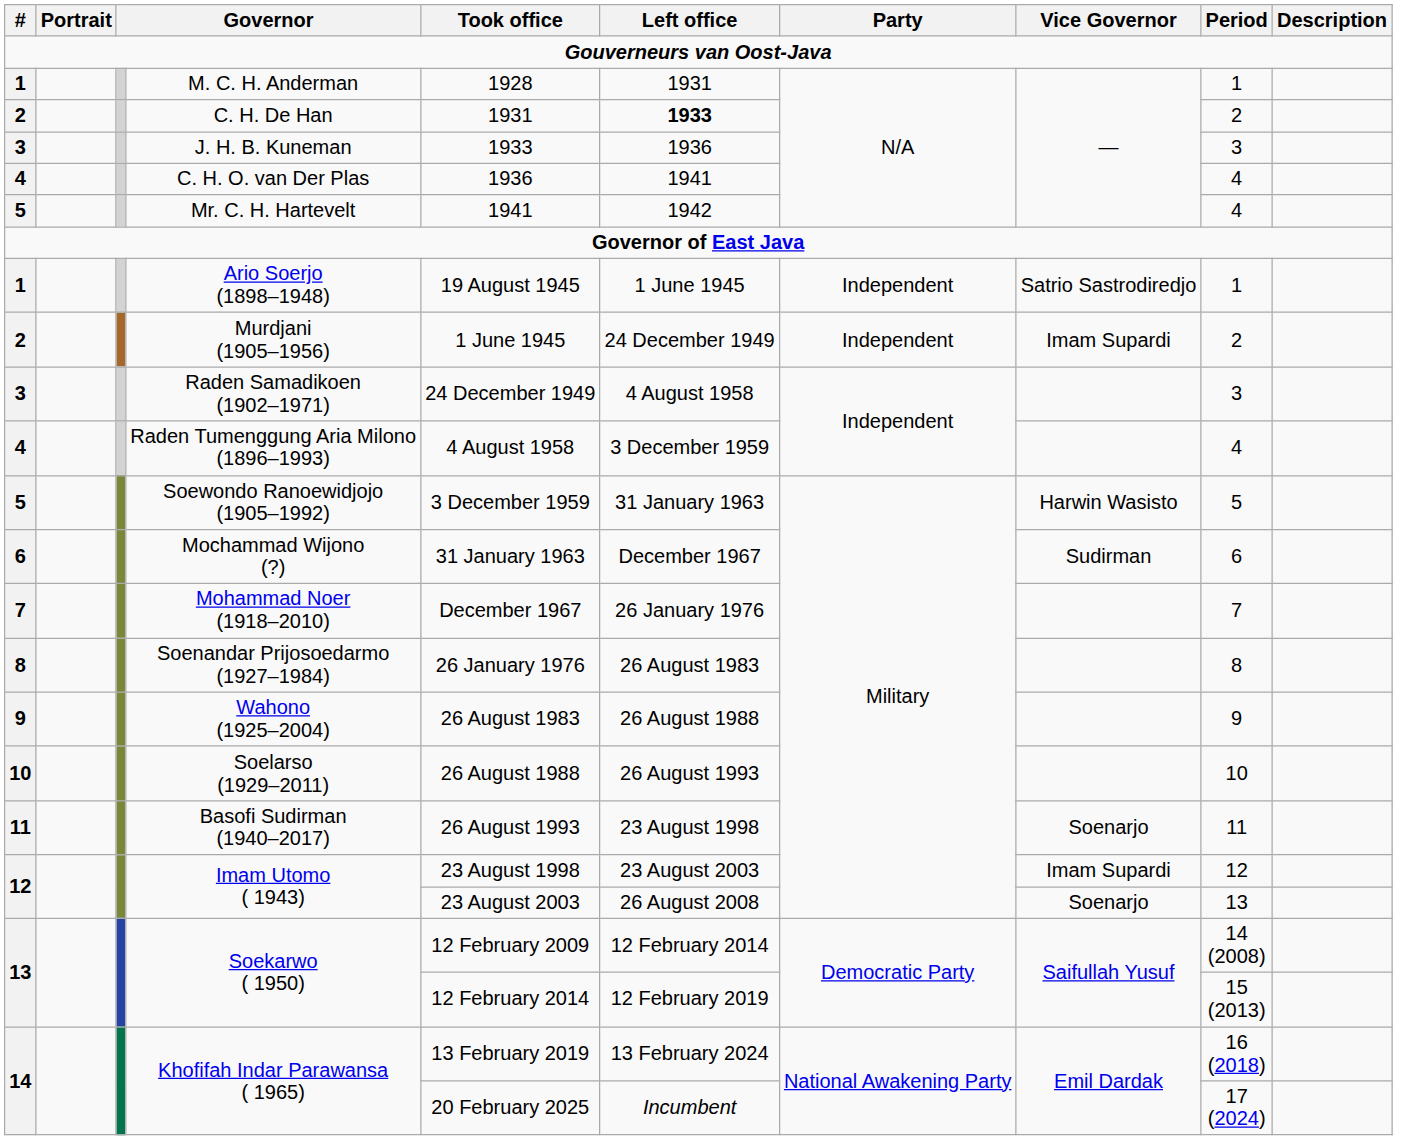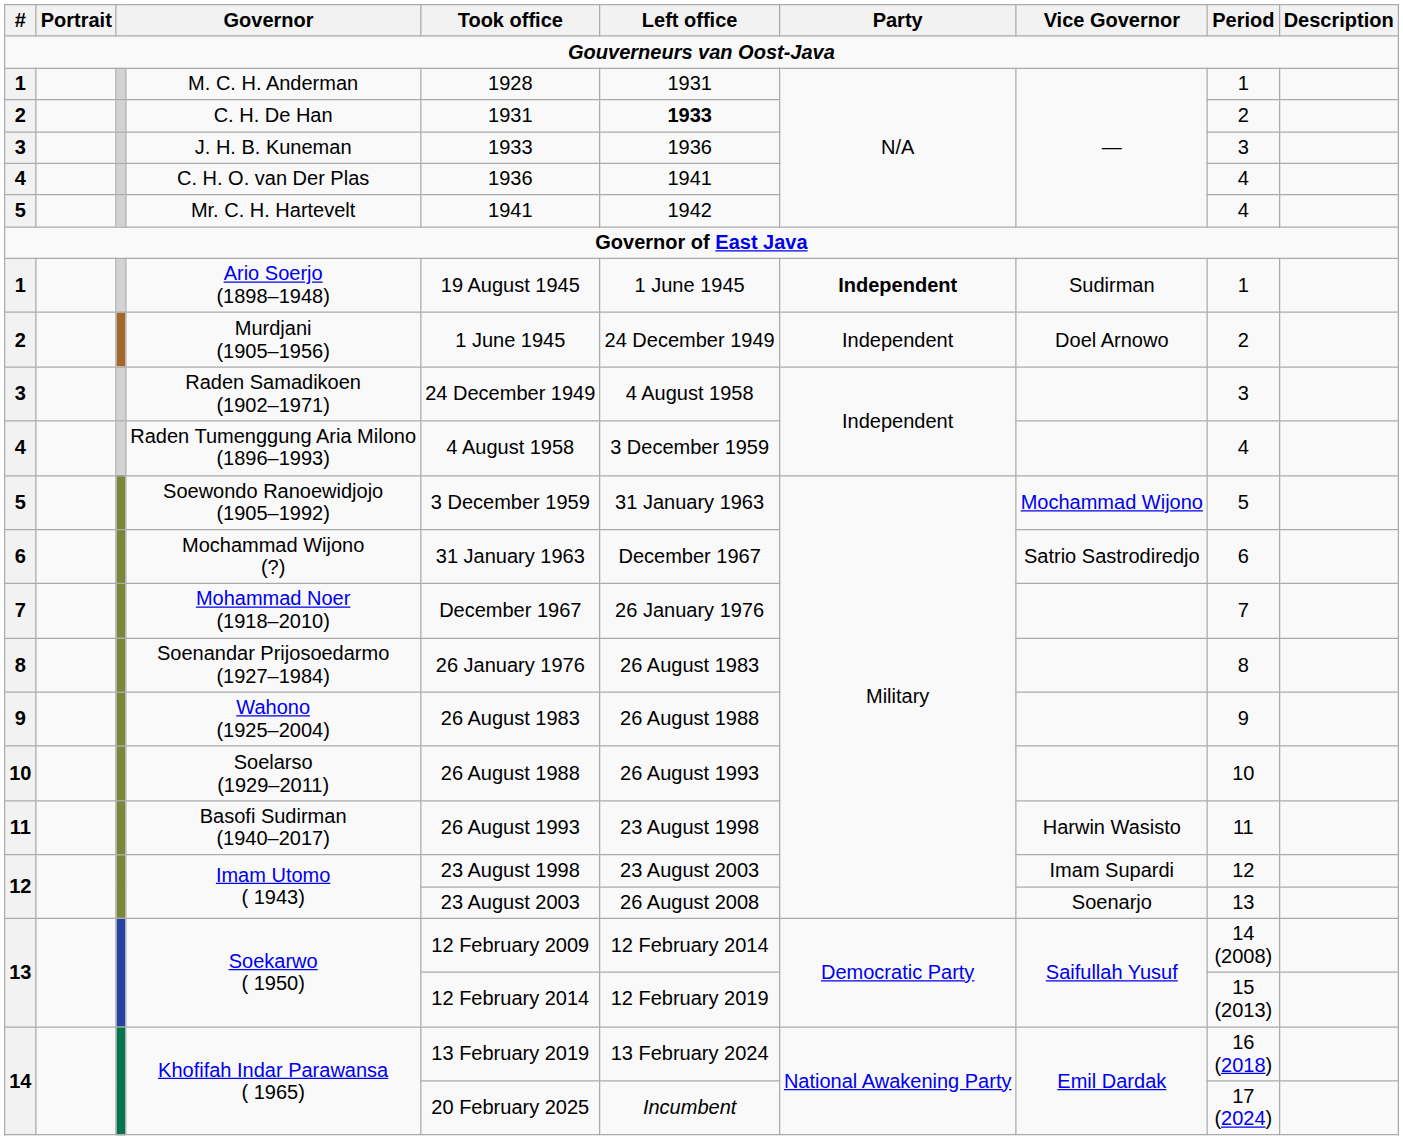Ario Soerjo (1898–1948) | Party: normal -> bold
Ario Soerjo (1898–1948) | Vice Governor: Satrio Sastrodiredjo -> Sudirman
Murdjani (1905–1956) | Vice Governor: Imam Supardi -> Doel Arnowo
Soewondo Ranoewidjojo (1905–1992) | Vice Governor: Harwin Wasisto -> Mochammad Wijono
Mochammad Wijono (?) | Vice Governor: Sudirman -> Satrio Sastrodiredjo
Basofi Sudirman (1940–2017) | Vice Governor: Soenarjo -> Harwin Wasisto
